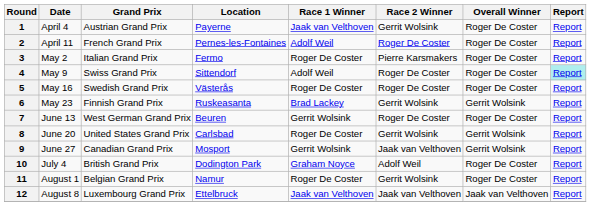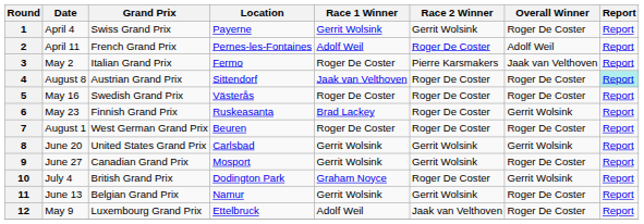1 | Grand Prix: Austrian Grand Prix -> Swiss Grand Prix
1 | Race 1 Winner: Jaak van Velthoven -> Gerrit Wolsink
2 | Overall Winner: Roger De Coster -> Adolf Weil
3 | Overall Winner: Roger De Coster -> Jaak van Velthoven
4 | Date: May 9 -> August 8
4 | Grand Prix: Swiss Grand Prix -> Austrian Grand Prix
4 | Race 1 Winner: Adolf Weil -> Jaak van Velthoven
6 | Race 2 Winner: Gerrit Wolsink -> Roger De Coster
7 | Date: June 13 -> August 1
7 | Race 1 Winner: Gerrit Wolsink -> Roger De Coster
8 | Race 1 Winner: Roger De Coster -> Gerrit Wolsink
9 | Race 2 Winner: Jaak van Velthoven -> Gerrit Wolsink
9 | Overall Winner: Gerrit Wolsink -> Roger De Coster
10 | Race 2 Winner: Adolf Weil -> Roger De Coster
10 | Overall Winner: Roger De Coster -> Gerrit Wolsink
11 | Date: August 1 -> June 13
11 | Race 1 Winner: Roger De Coster -> Gerrit Wolsink
12 | Date: August 8 -> May 9
12 | Race 1 Winner: Jaak van Velthoven -> Adolf Weil
12 | Overall Winner: Jaak van Velthoven -> Roger De Coster
